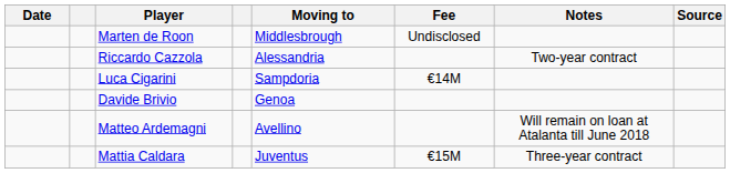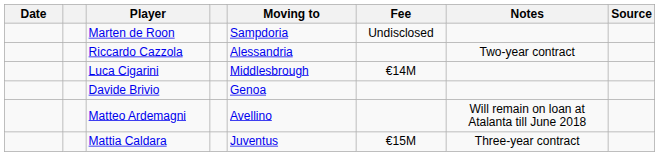Marten de Roon | Moving to: Middlesbrough -> Sampdoria
Luca Cigarini | Moving to: Sampdoria -> Middlesbrough
